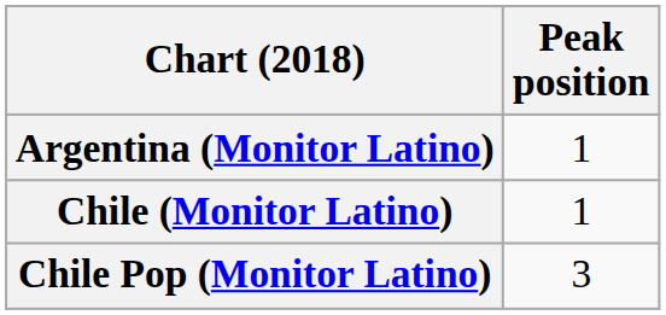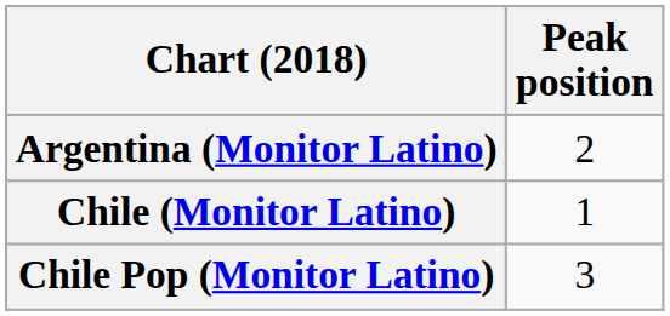Argentina (Monitor Latino) | Peak position: 1 -> 2
